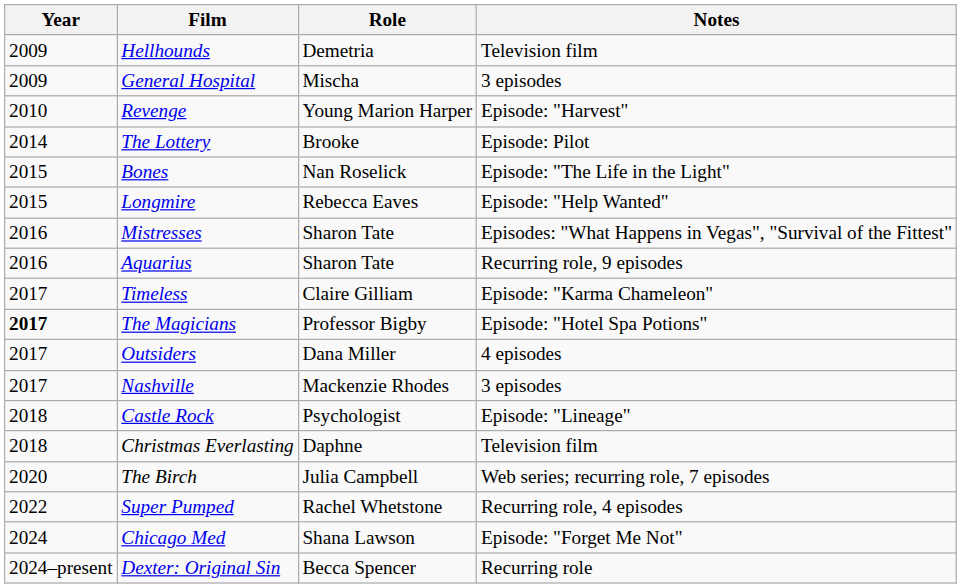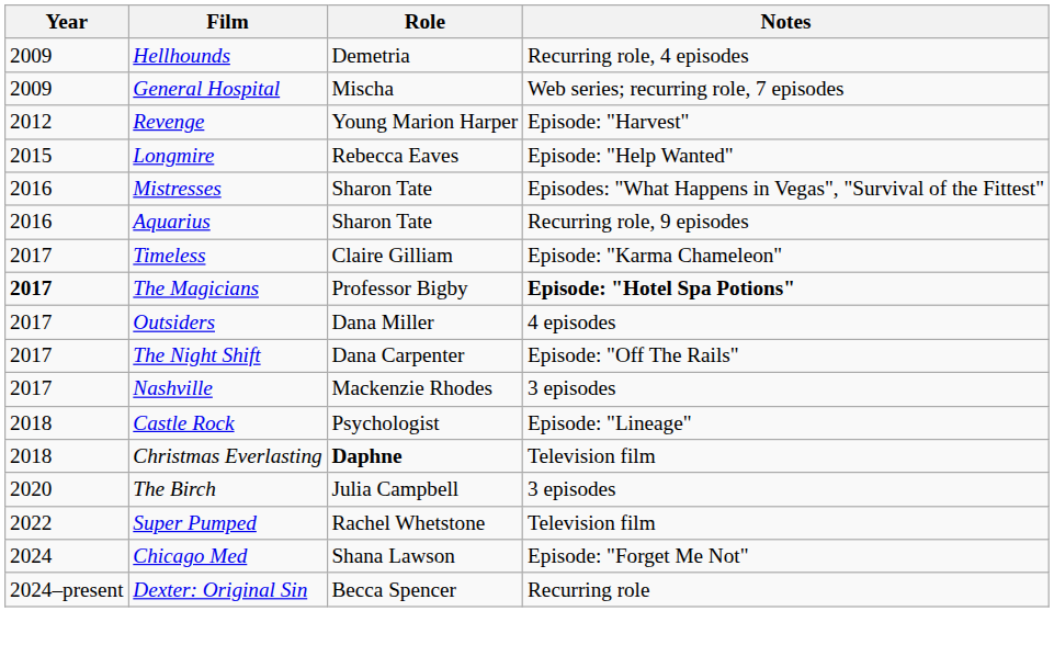Hellhounds | Notes: Television film -> Recurring role, 4 episodes
General Hospital | Notes: 3 episodes -> Web series; recurring role, 7 episodes
Revenge | Year: 2010 -> 2012
- row: 2014 | The Lottery | Brooke | Episode: Pilot
- row: 2015 | Bones | Nan Roselick | Episode: "The Life in the Light"
The Magicians | Notes: normal -> bold
+ row: 2017 | The Night Shift | Dana Carpenter | Episode: "Off The Rails"
Christmas Everlasting | Role: normal -> bold
The Birch | Notes: Web series; recurring role, 7 episodes -> 3 episodes
Super Pumped | Notes: Recurring role, 4 episodes -> Television film
